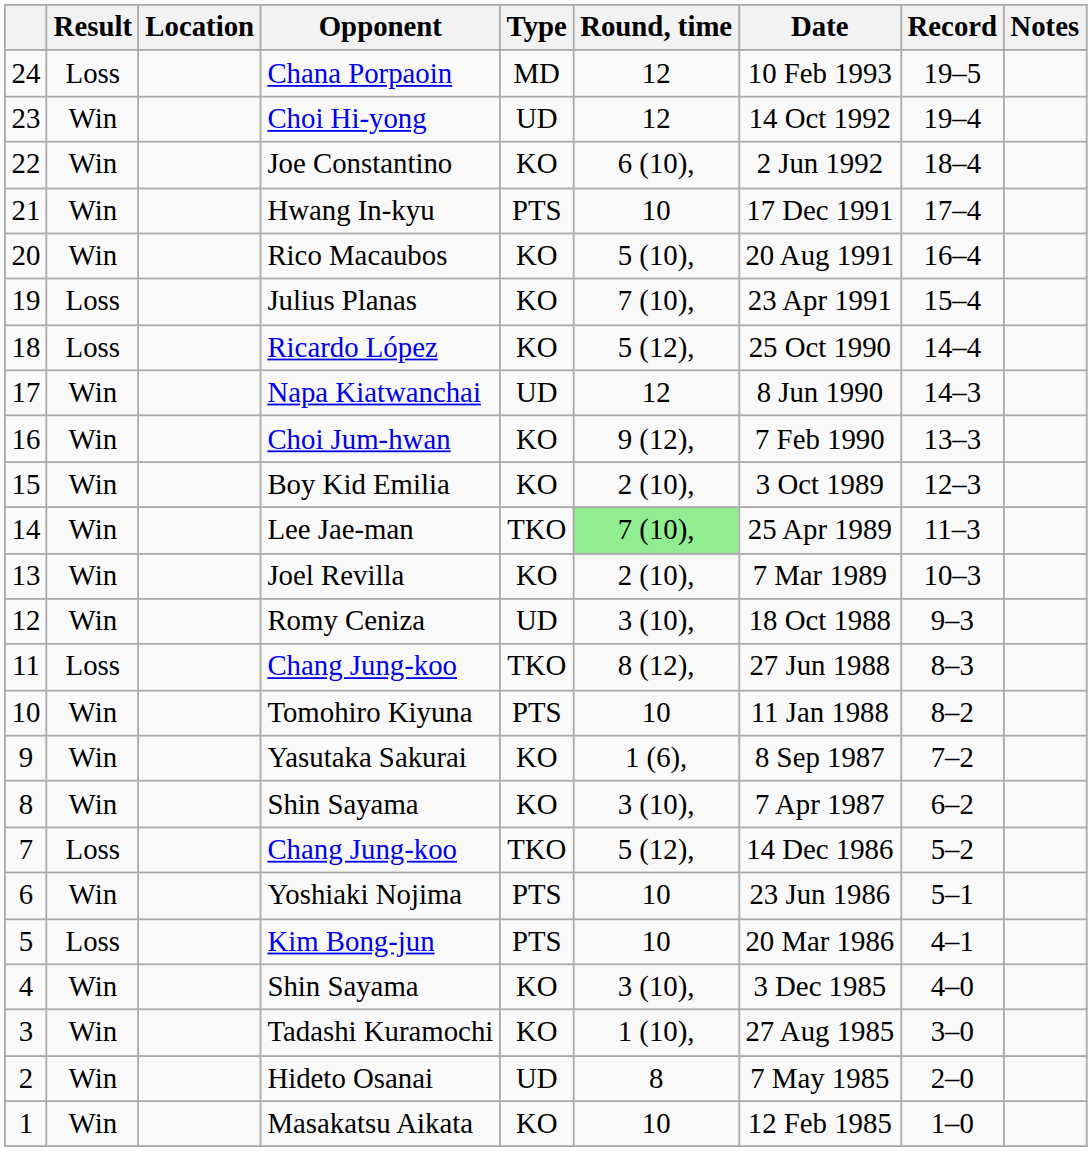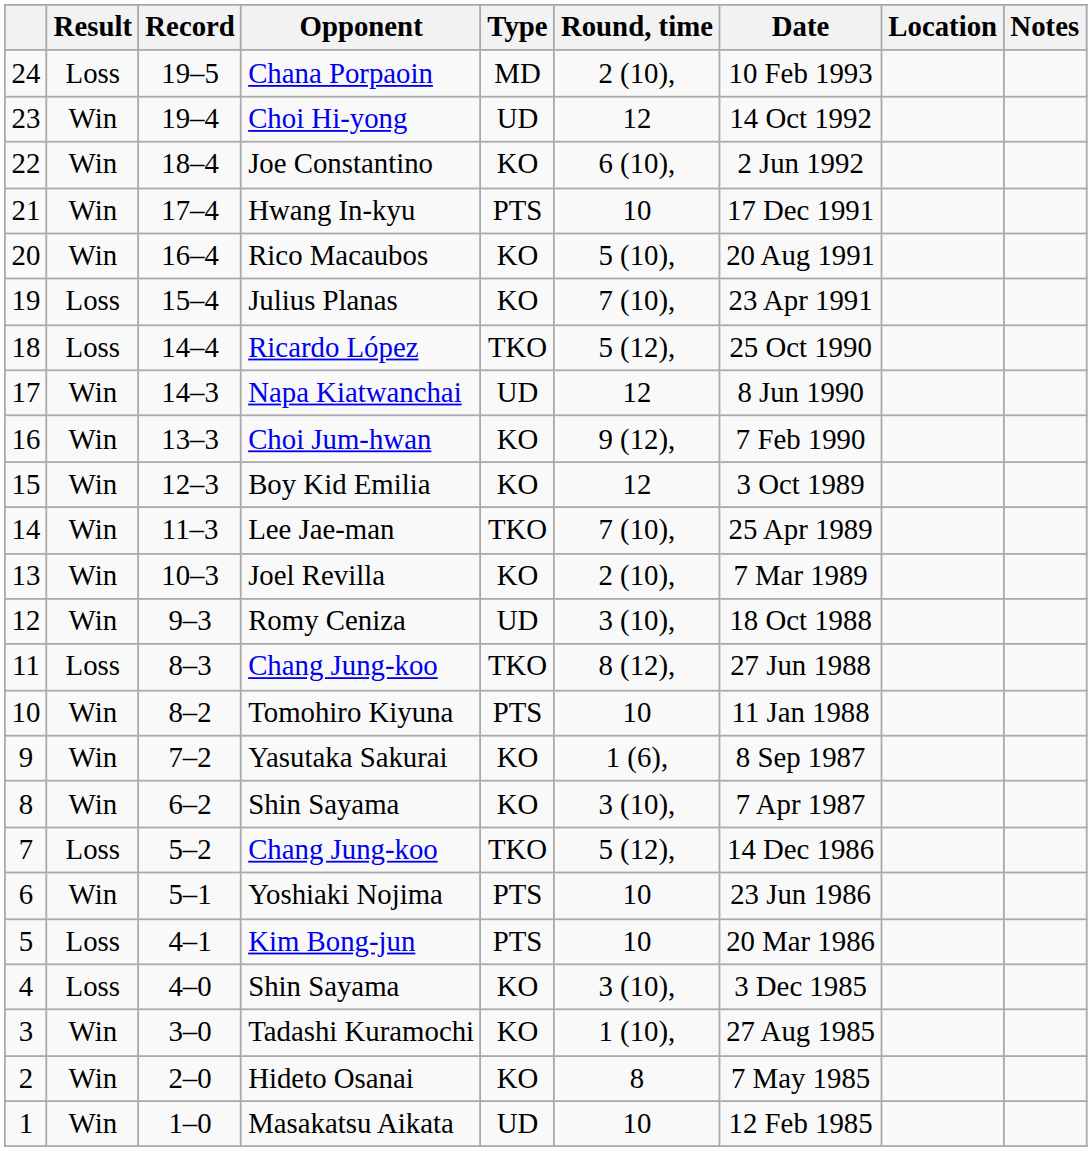columns swapped: Record <-> Location
Chana Porpaoin | Round, time: 12 -> 2 (10),
Ricardo López | Type: KO -> TKO
Boy Kid Emilia | Round, time: 2 (10), -> 12
Lee Jae-man | Round, time: lightgreen background -> no background
4 / Shin Sayama | Result: Win -> Loss
Hideto Osanai | Type: UD -> KO
Masakatsu Aikata | Type: KO -> UD
